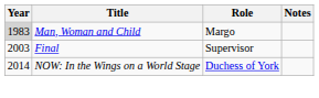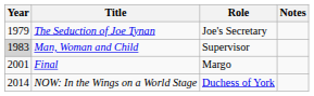+ row: 1979 | The Seduction of Joe Tynan | Joe's Secretary
Man, Woman and Child | Role: Margo -> Supervisor
Final | Year: 2003 -> 2001
Final | Role: Supervisor -> Margo
